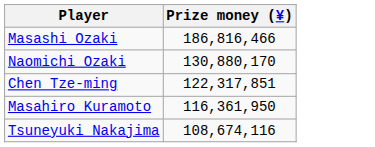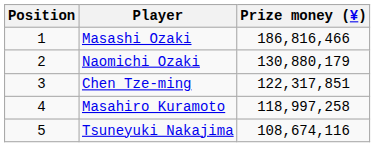+ column: Position | 1 | 2 | 3 | 4 | 5
Naomichi Ozaki | Prize money (¥): 130,880,170 -> 130,880,179
Masahiro Kuramoto | Prize money (¥): 116,361,950 -> 118,997,258
